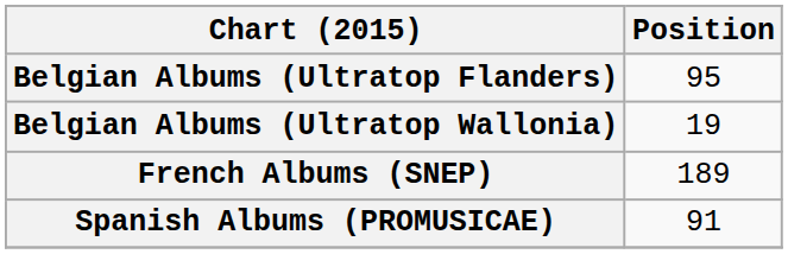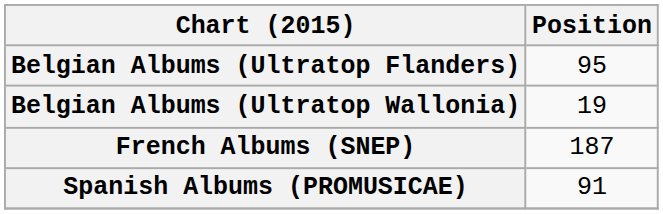French Albums (SNEP) | Position: 189 -> 187
